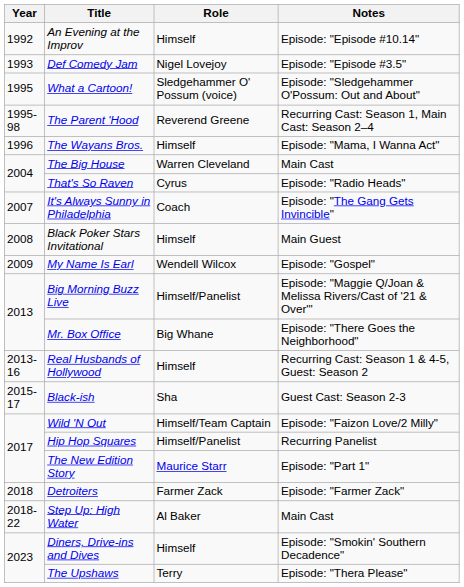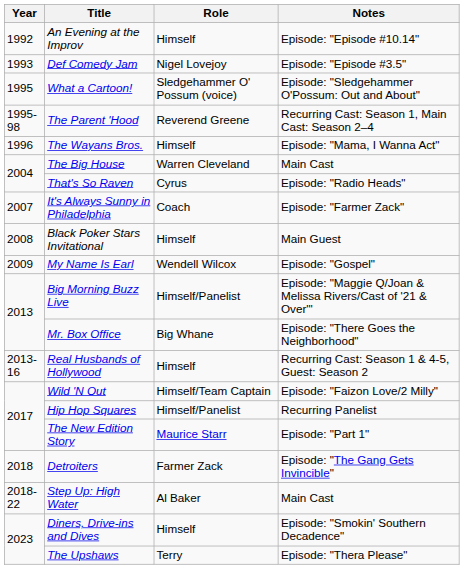It's Always Sunny in Philadelphia | Notes: Episode: "The Gang Gets Invincible" -> Episode: "Farmer Zack"
- row: 2015-17 | Black-ish | Sha | Guest Cast: Season 2-3
Detroiters | Notes: Episode: "Farmer Zack" -> Episode: "The Gang Gets Invincible"
